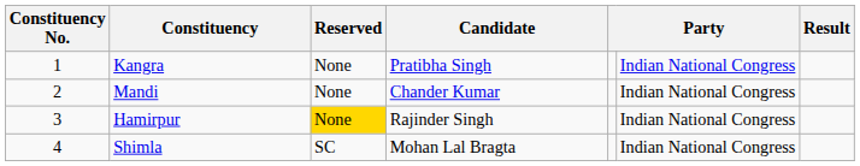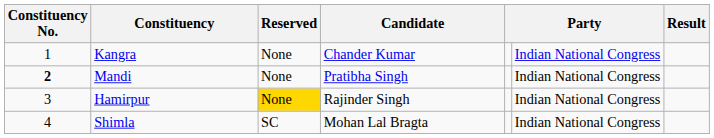Kangra | Candidate: Pratibha Singh -> Chander Kumar
Mandi | Constituency No.: normal -> bold
Mandi | Candidate: Chander Kumar -> Pratibha Singh
